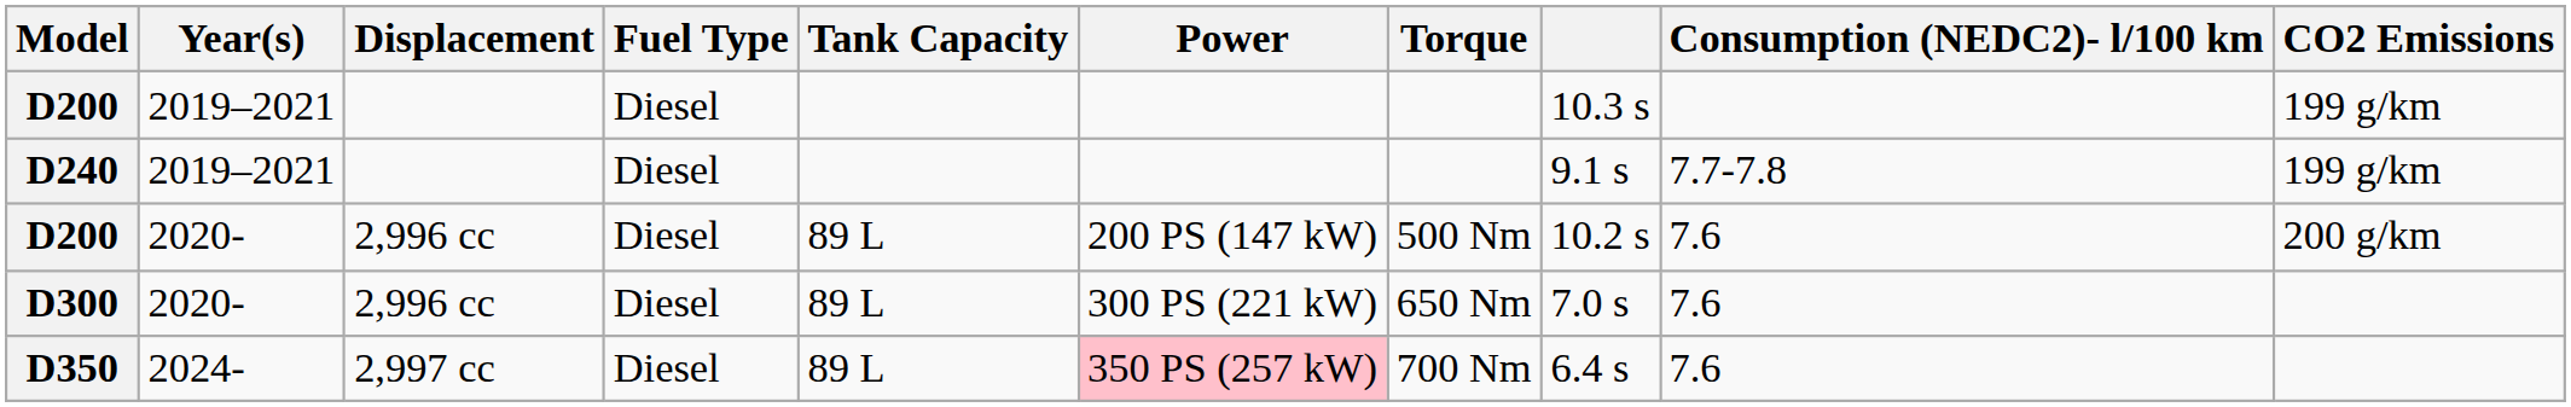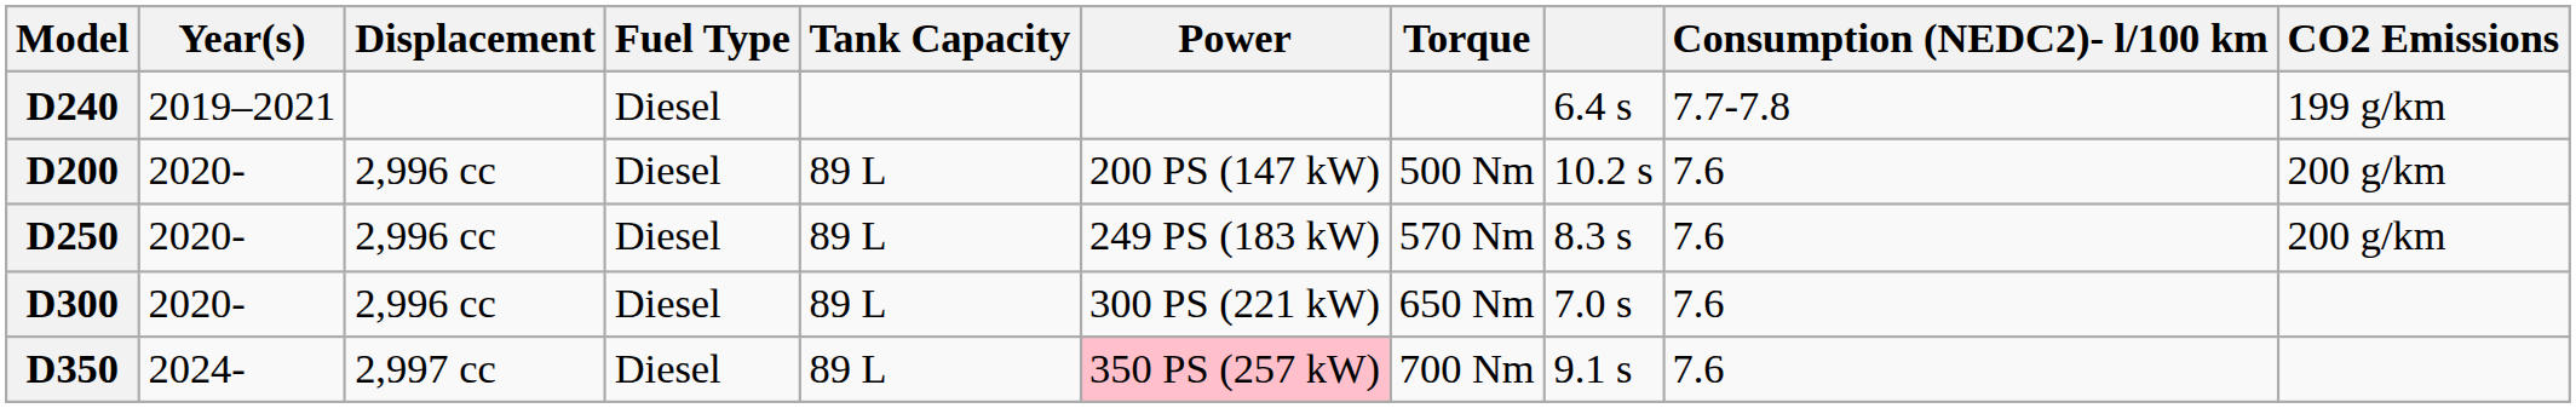- row: D200 | 2019–2021 | Diesel | 10.3 s | 199 g/km
D240 | column 8: 9.1 s -> 6.4 s
+ row: D250 | 2020- | 2,996 cc | Diesel | 89 L | 249 PS (183 kW) | 570 Nm | 8.3 s | 7.6 | 200 g/km
D350 | column 8: 6.4 s -> 9.1 s
